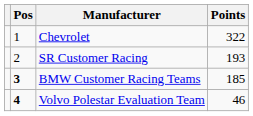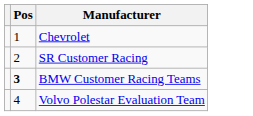- column: Points | 322 | 193 | 185 | 46
Volvo Polestar Evaluation Team | Pos: bold -> normal
